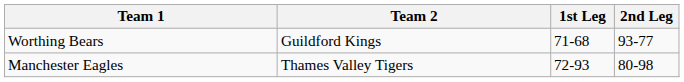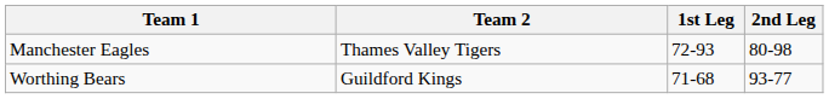rows swapped: Manchester Eagles <-> Worthing Bears
